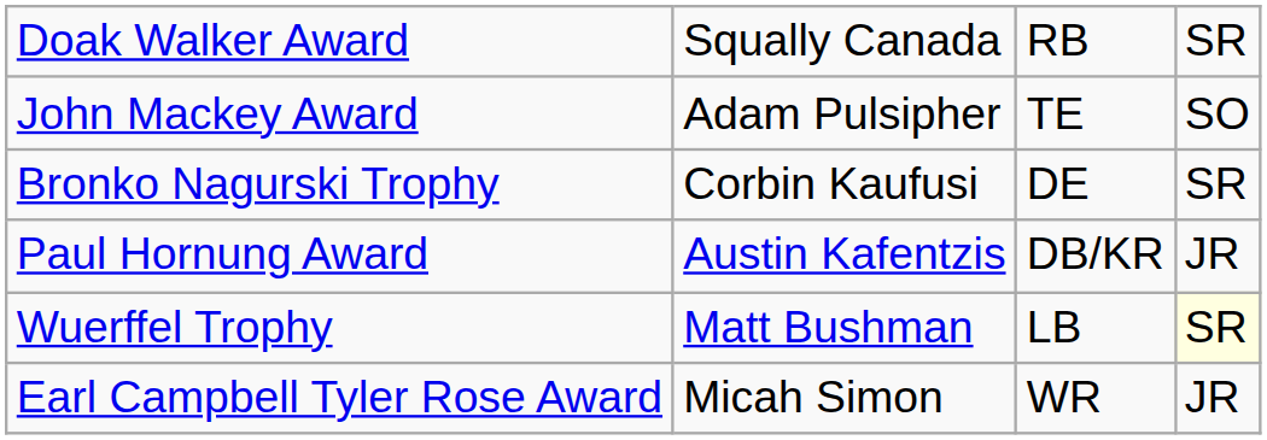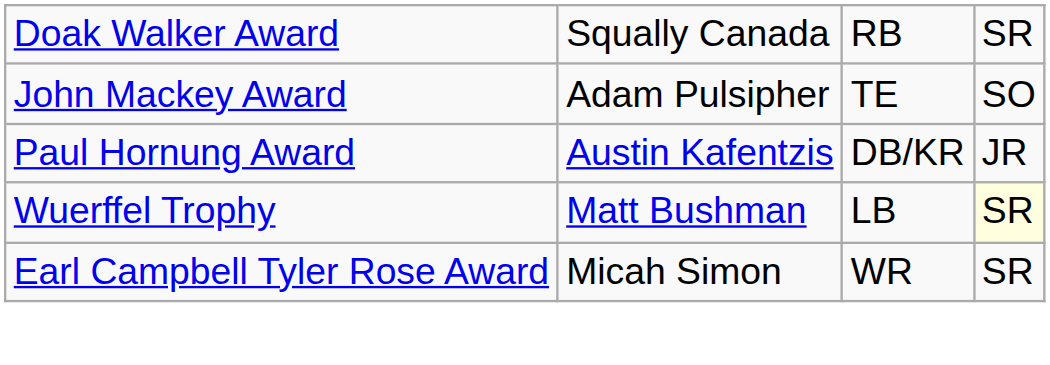- row: Bronko Nagurski Trophy | Corbin Kaufusi | DE | SR
Earl Campbell Tyler Rose Award | column 4: JR -> SR
